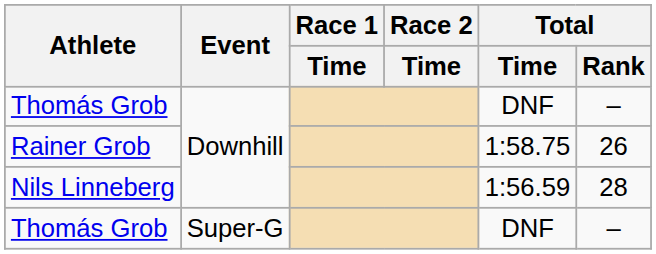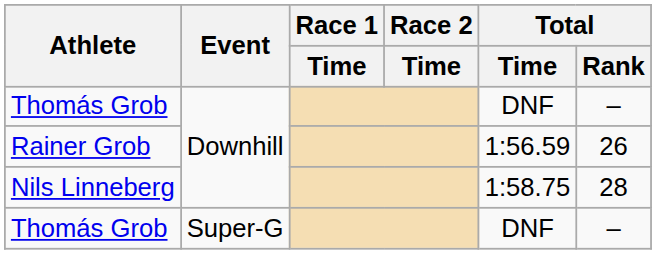Rainer Grob | Total / Time: 1:58.75 -> 1:56.59
Nils Linneberg | Total / Time: 1:56.59 -> 1:58.75
